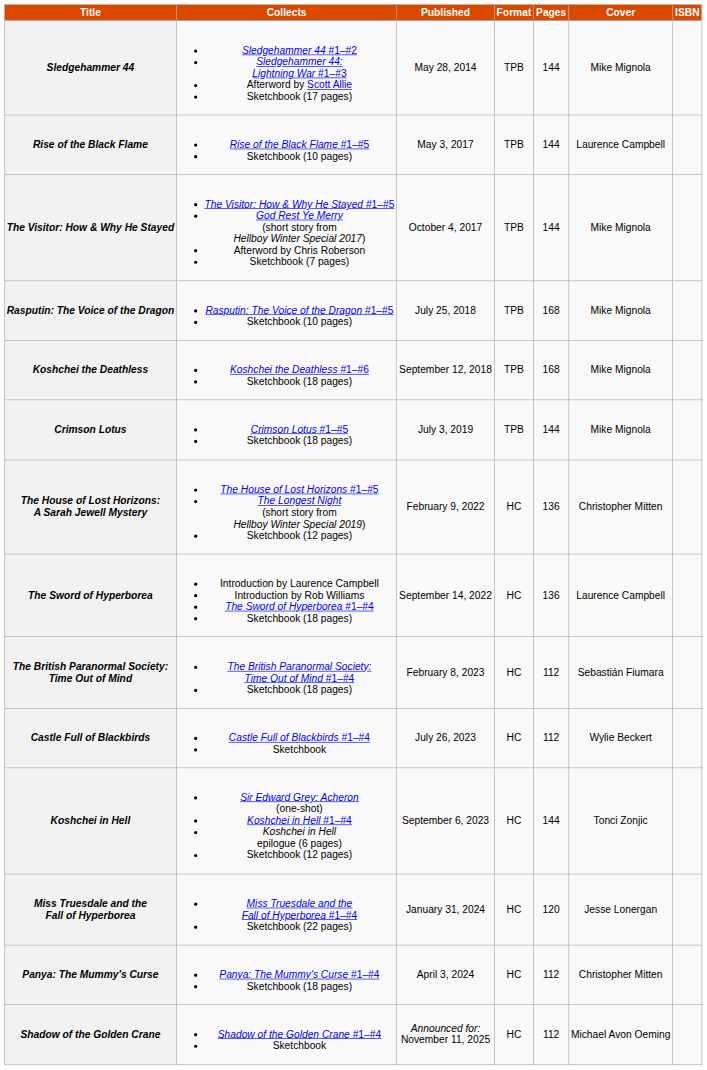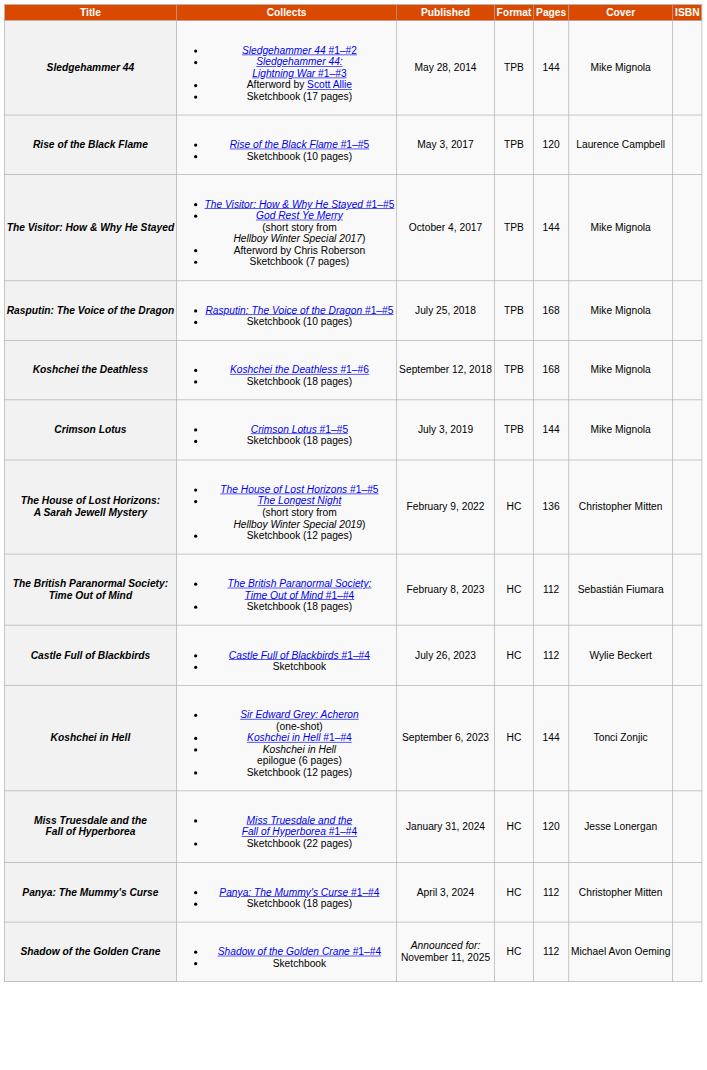Rise of the Black Flame | Pages: 144 -> 120
- row: The Sword of Hyperborea | Introduction by Laurence Campbell Introduction by Rob Williams The Sword of Hyperborea #1–#4 Sketchbook (18 pages) | September 14, 2022 | HC | 136 | Laurence Campbell
